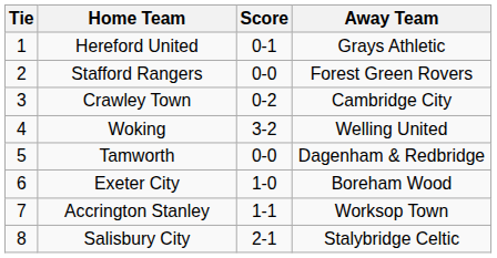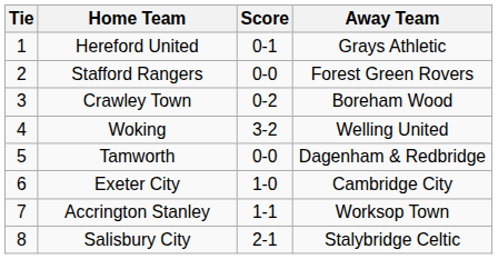Crawley Town | Away Team: Cambridge City -> Boreham Wood
Exeter City | Away Team: Boreham Wood -> Cambridge City
